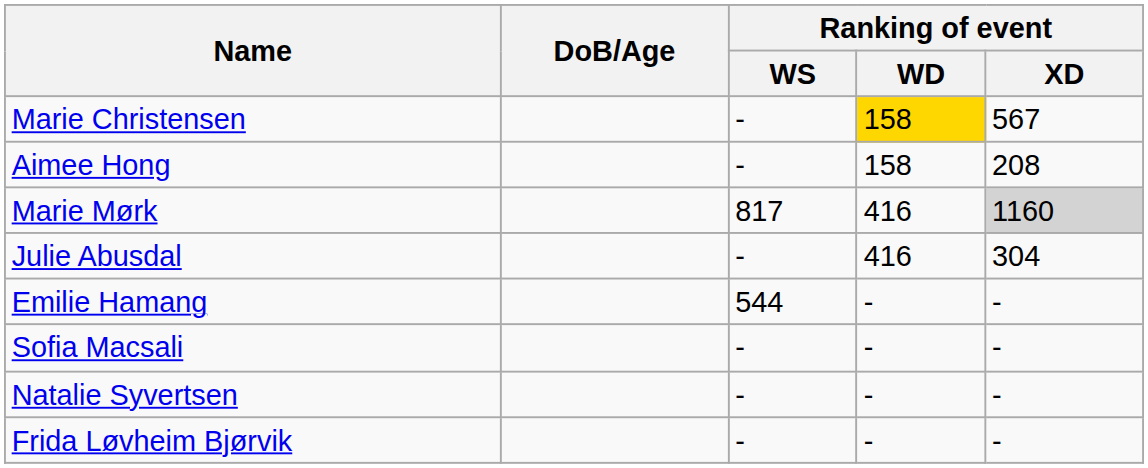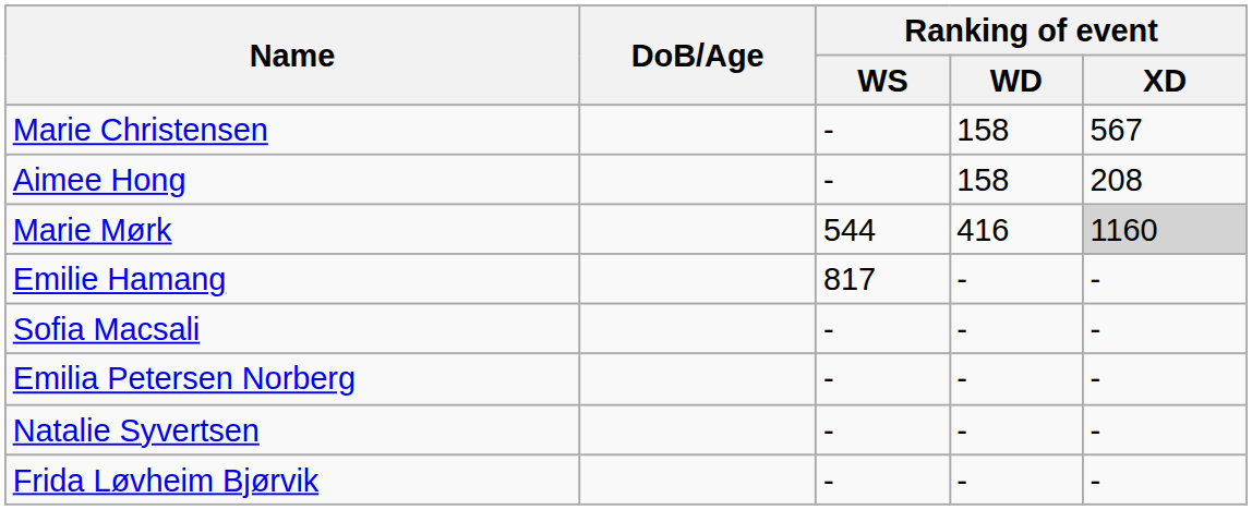Marie Christensen | Ranking of event / WD: gold background -> no background
Marie Mørk | Ranking of event / WS: 817 -> 544
- row: Julie Abusdal | - | 416 | 304
Emilie Hamang | Ranking of event / WS: 544 -> 817
+ row: Emilia Petersen Norberg | - | - | -
